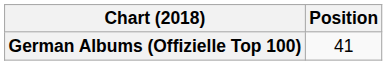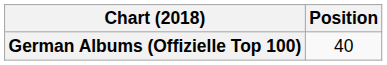German Albums (Offizielle Top 100) | Position: 41 -> 40
